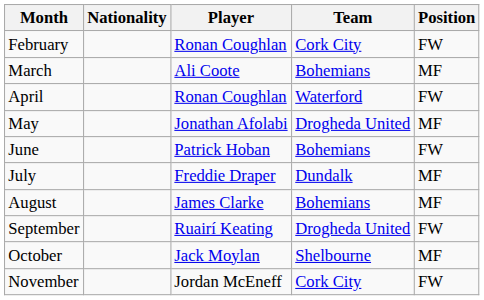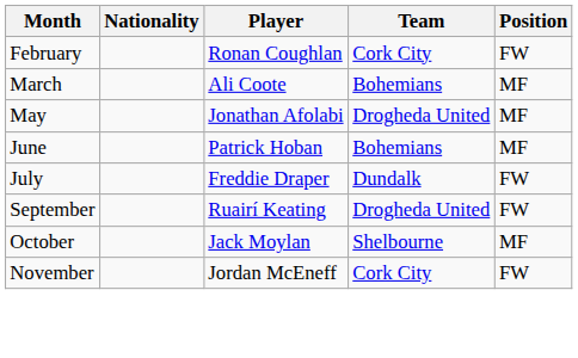- row: April | Ronan Coughlan | Waterford | FW
June | Position: FW -> MF
July | Position: MF -> FW
- row: August | James Clarke | Bohemians | MF
